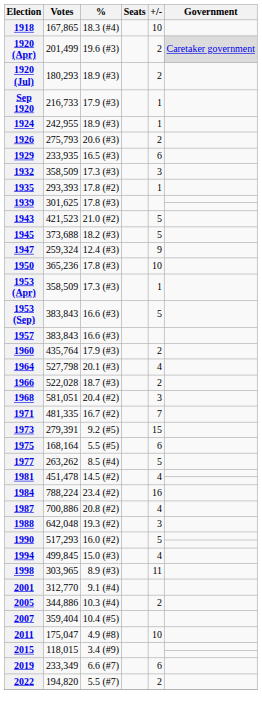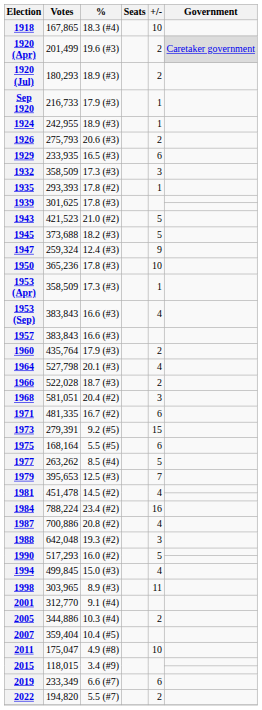1953 (Sep) | +/-: 5 -> 4
1971 | +/-: 7 -> 6
+ row: 1979 | 395,653 | 12.5 (#3) | 7
